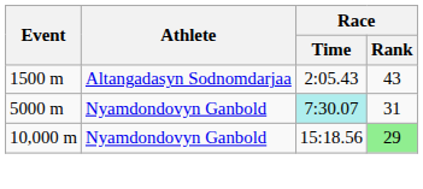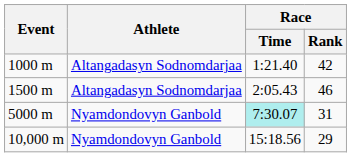+ row: 1000 m | Altangadasyn Sodnomdarjaa | 1:21.40 | 42
1500 m | Race / Rank: 43 -> 46
10,000 m | Race / Rank: lightgreen background -> no background
